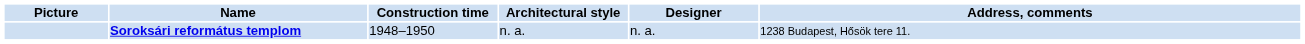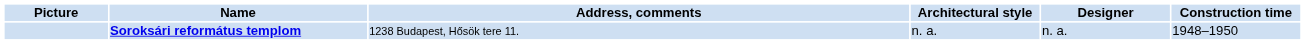columns swapped: Construction time <-> Address, comments
